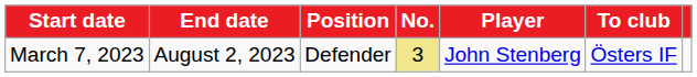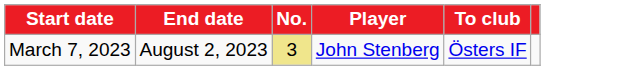- column: Position | Defender
